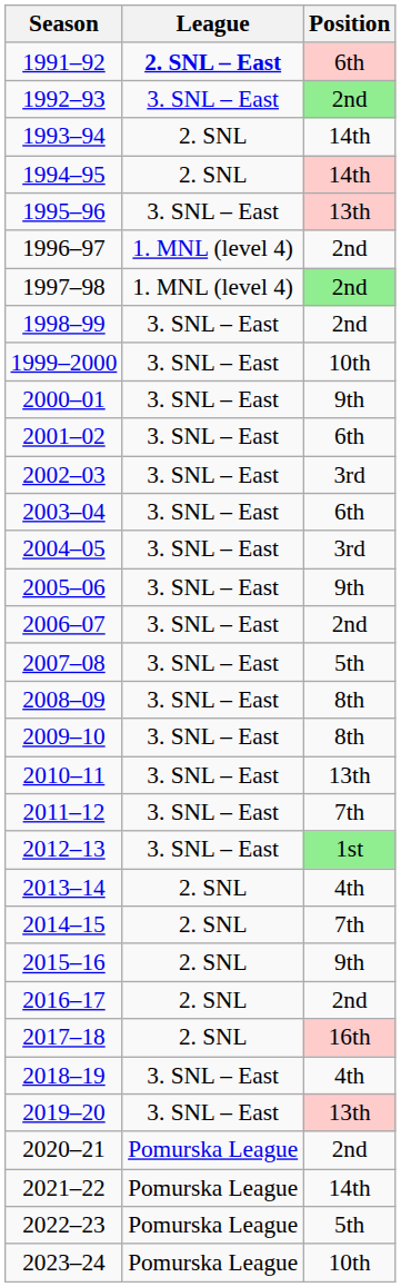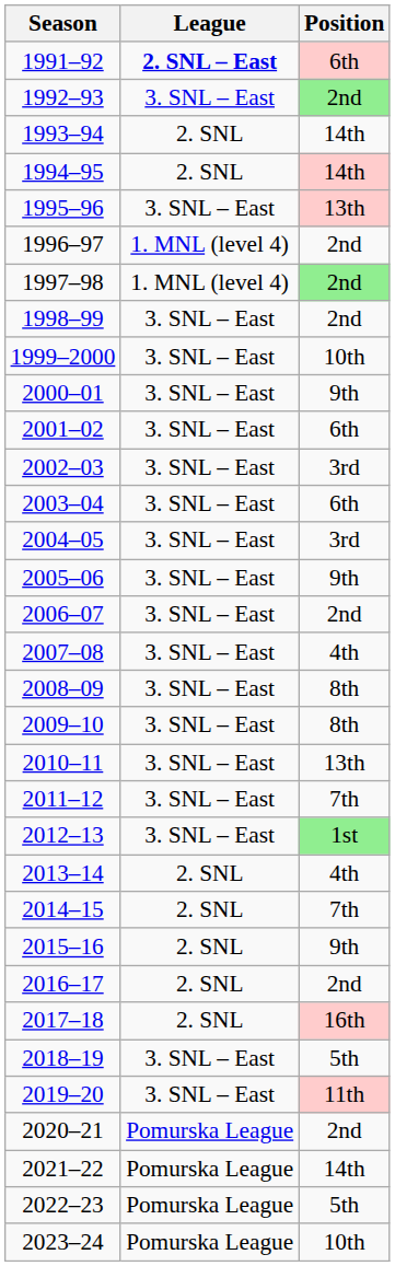2007–08 | Position: 5th -> 4th
2018–19 | Position: 4th -> 5th
2019–20 | Position: 13th -> 11th
